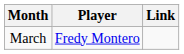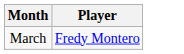- column: Link
